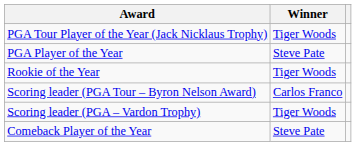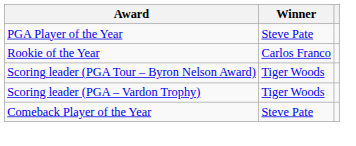- row: PGA Tour Player of the Year (Jack Nicklaus Trophy) | Tiger Woods
Rookie of the Year | Winner: Tiger Woods -> Carlos Franco
Scoring leader (PGA Tour – Byron Nelson Award) | Winner: Carlos Franco -> Tiger Woods
